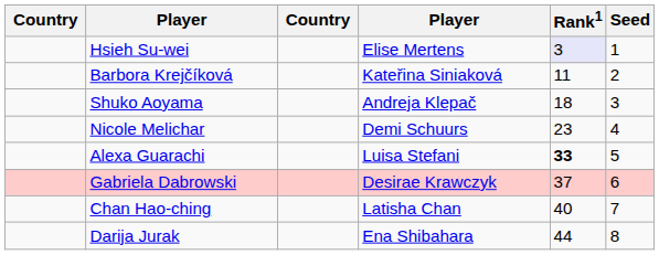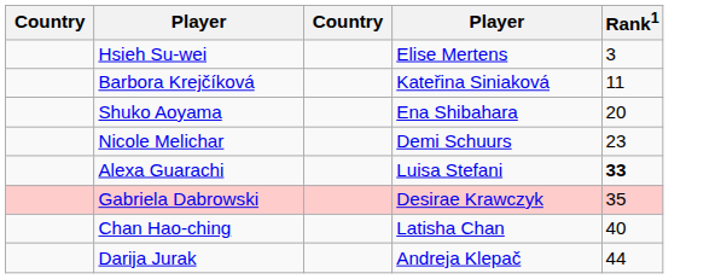- column: Seed | 1 | 2 | 3 | 4 | 5 | 6 | 7 | 8
Hsieh Su-wei | Rank1: lavender background -> no background
Shuko Aoyama | column 4: Andreja Klepač -> Ena Shibahara
Shuko Aoyama | Rank1: 18 -> 20
Gabriela Dabrowski | Rank1: 37 -> 35
Darija Jurak | column 4: Ena Shibahara -> Andreja Klepač
